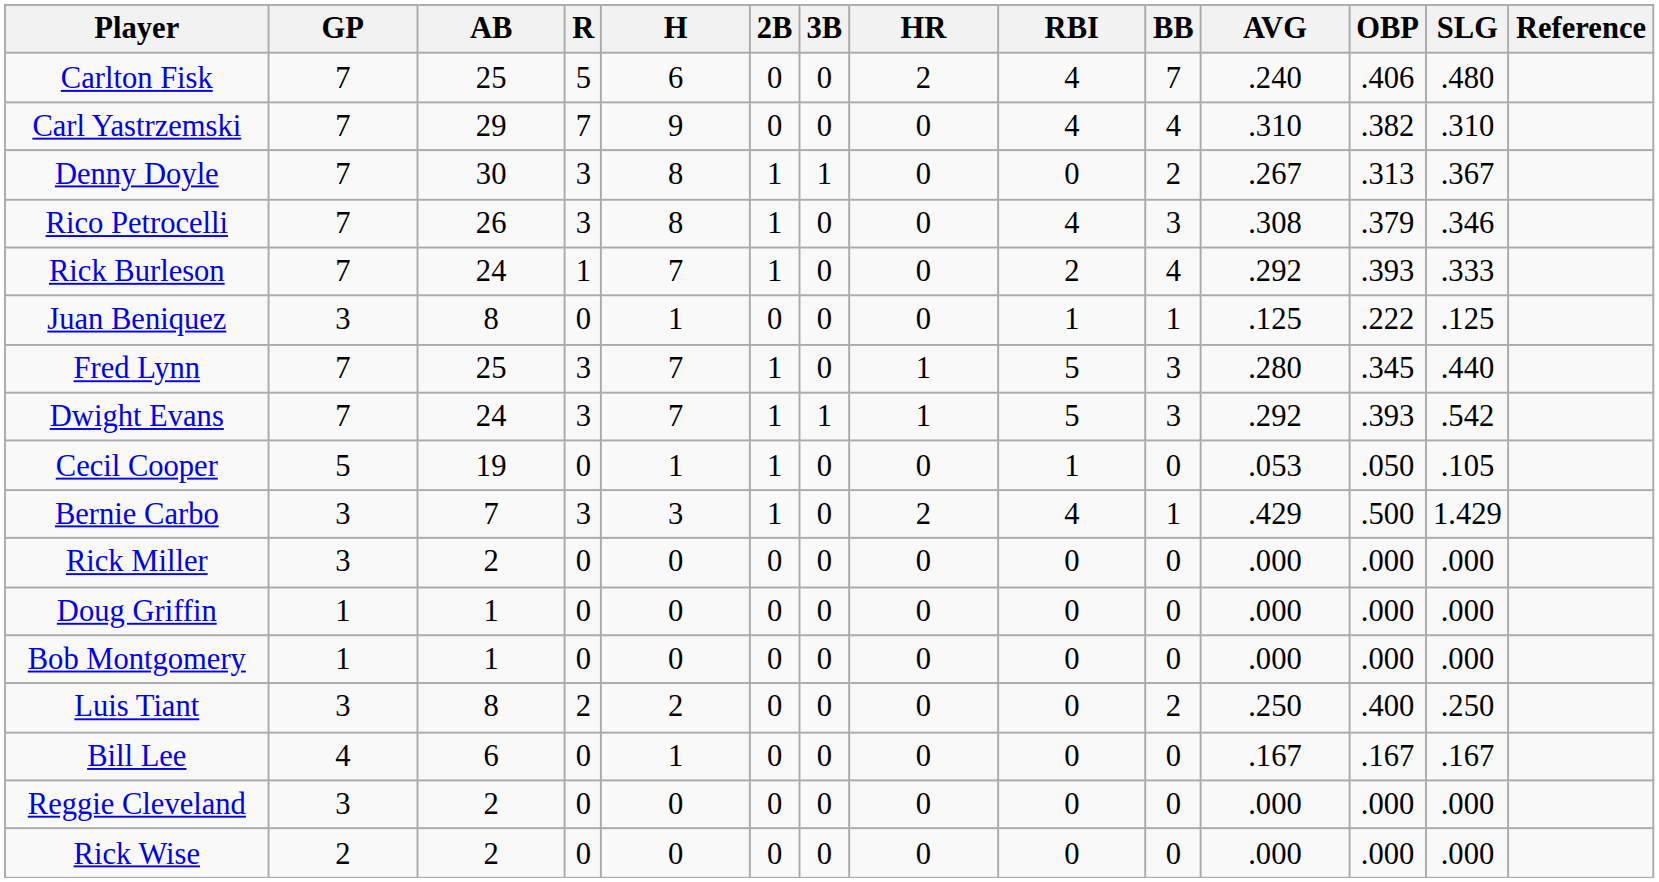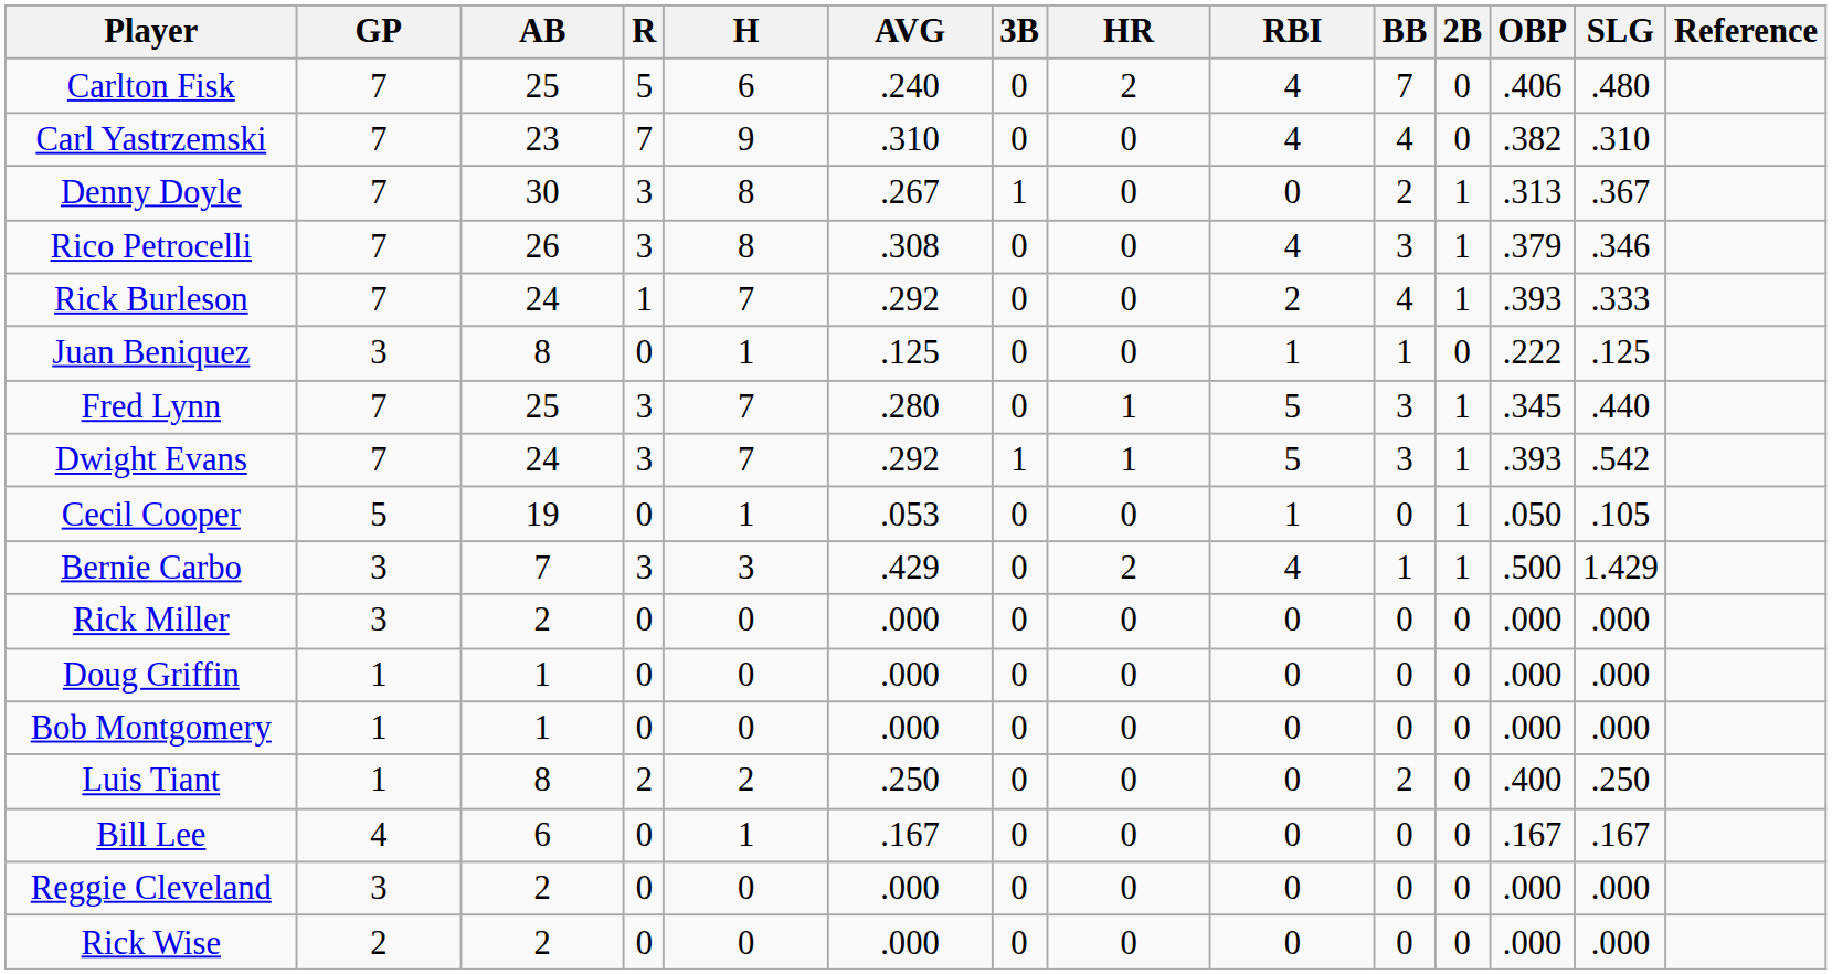columns swapped: 2B <-> AVG
Carl Yastrzemski | AB: 29 -> 23
Luis Tiant | GP: 3 -> 1
